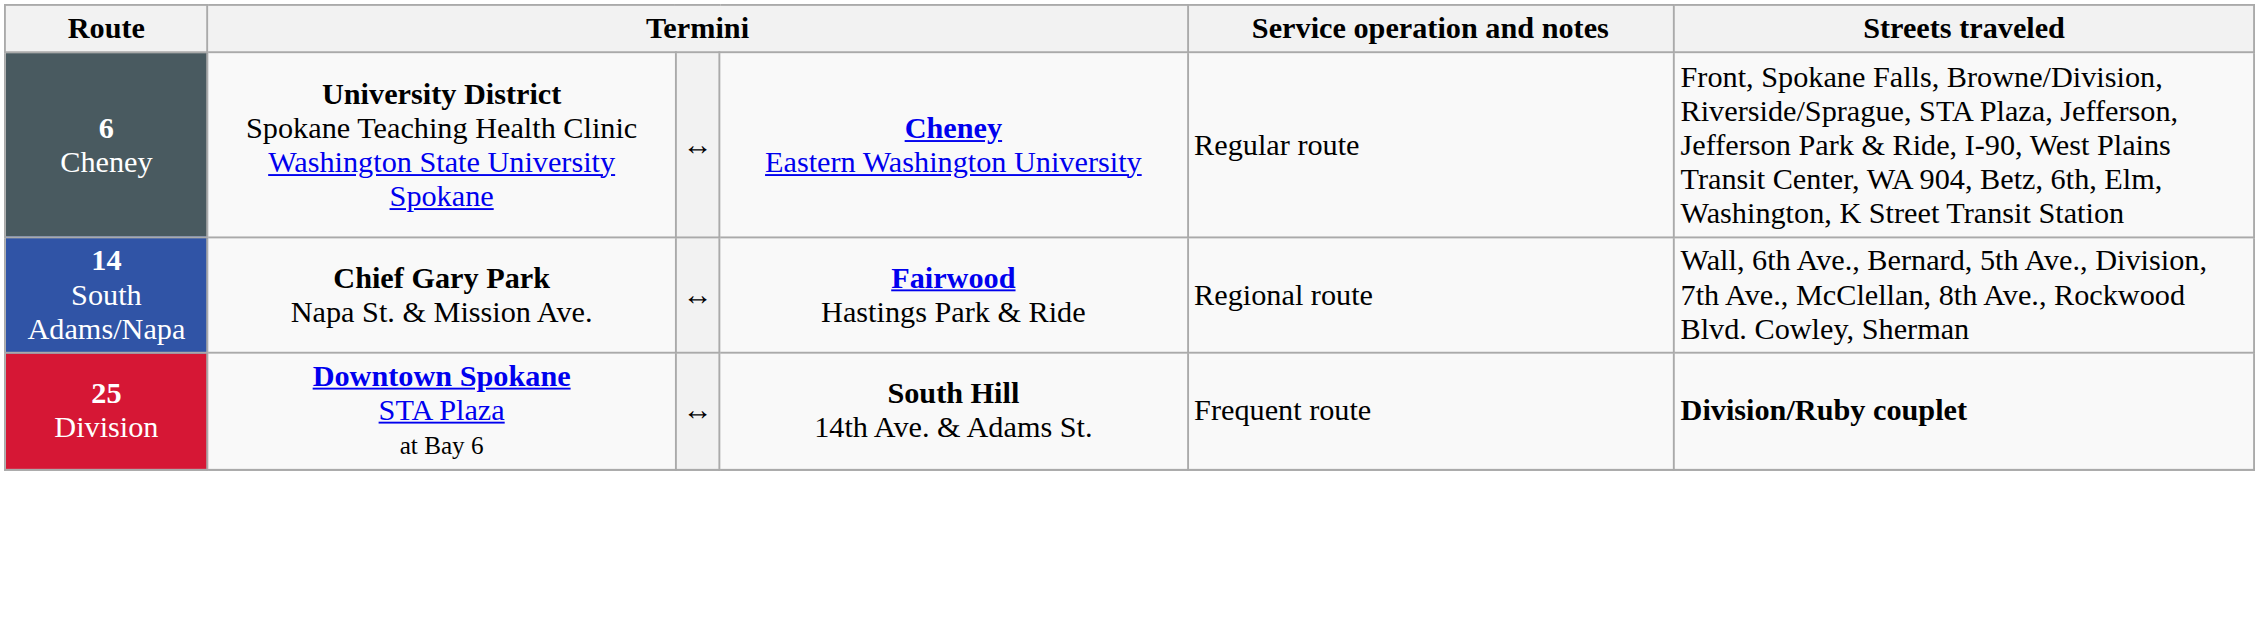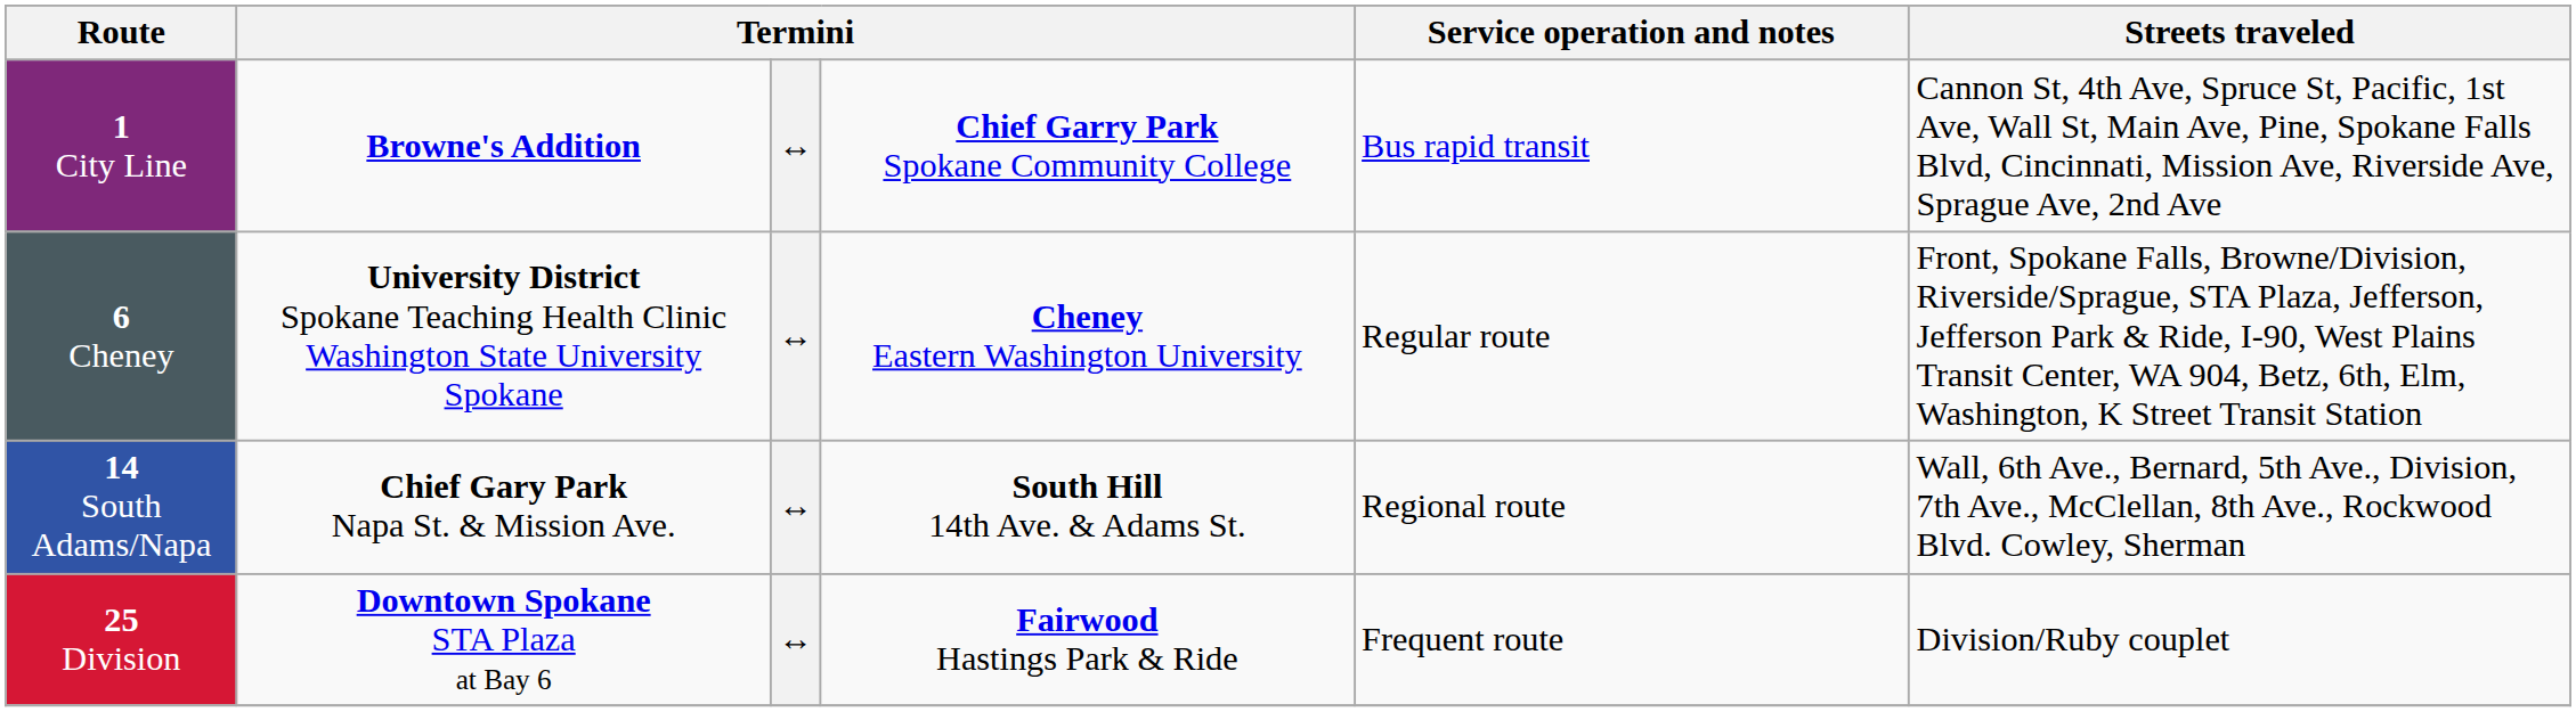+ row: 1 City Line | Browne's Addition | ↔ | Chief Garry Park Spokane Community College | Bus rapid transit | Cannon St, 4th Ave, Spruce St, Pacific, 1st Ave, Wall St, Main Ave, Pine, Spokane Falls Blvd, Cincinnati, Mission Ave, Riverside Ave, Sprague Ave, 2nd Ave
14 South Adams/Napa | column 4: Fairwood Hastings Park & Ride -> South Hill 14th Ave. & Adams St.
25 Division | column 4: South Hill 14th Ave. & Adams St. -> Fairwood Hastings Park & Ride
25 Division | Streets traveled: bold -> normal
